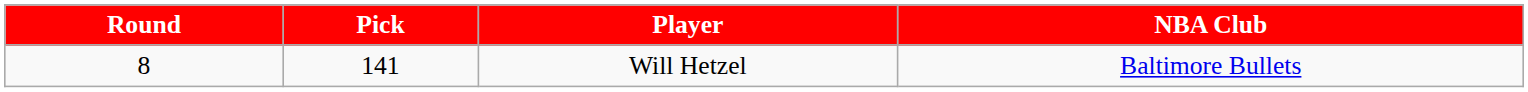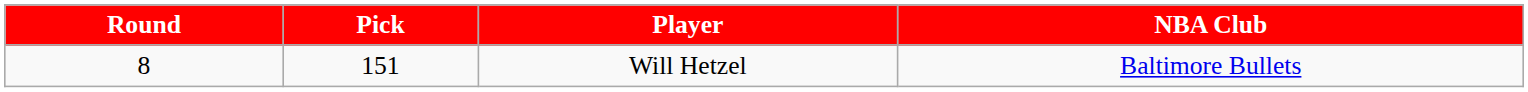Will Hetzel | Pick: 141 -> 151
